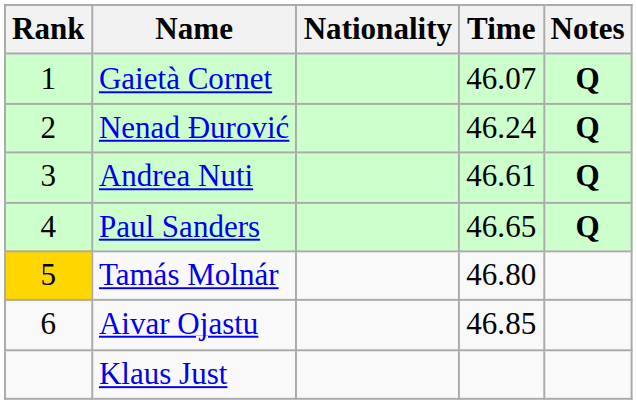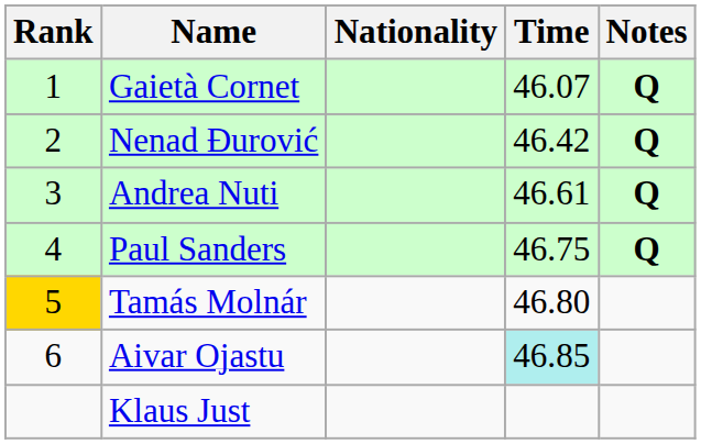Nenad Đurović | Time: 46.24 -> 46.42
Paul Sanders | Time: 46.65 -> 46.75
Aivar Ojastu | Time: no background -> paleturquoise background
